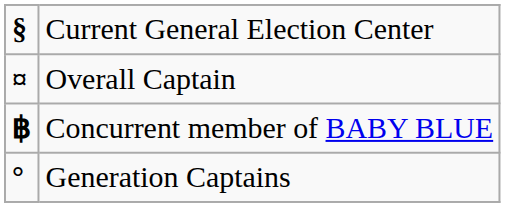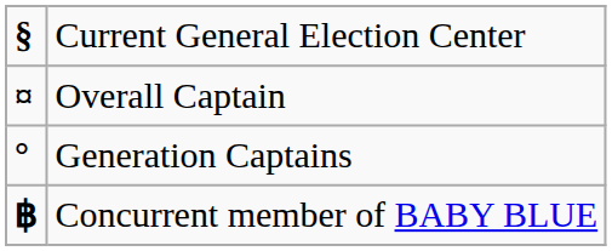rows swapped: Generation Captains <-> Concurrent member of BABY BLUE
